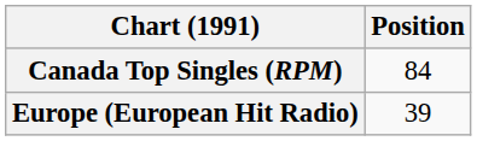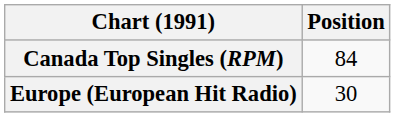Europe (European Hit Radio) | Position: 39 -> 30
